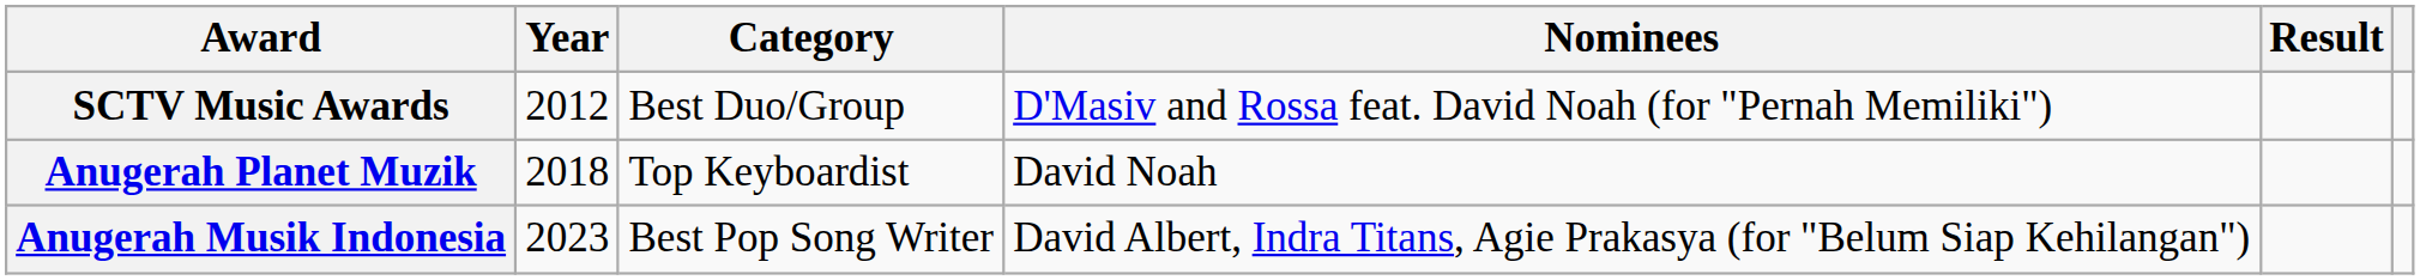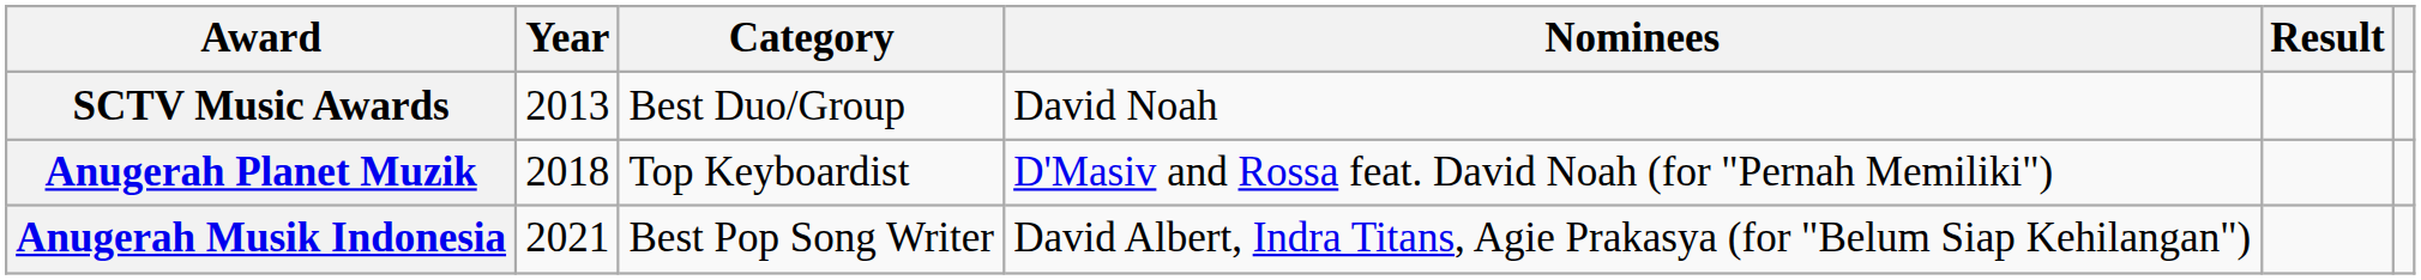SCTV Music Awards | Year: 2012 -> 2013
SCTV Music Awards | Nominees: D'Masiv and Rossa feat. David Noah (for "Pernah Memiliki") -> David Noah
Anugerah Planet Muzik | Nominees: David Noah -> D'Masiv and Rossa feat. David Noah (for "Pernah Memiliki")
Anugerah Musik Indonesia | Year: 2023 -> 2021
